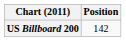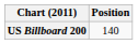US Billboard 200 | Position: 142 -> 140
